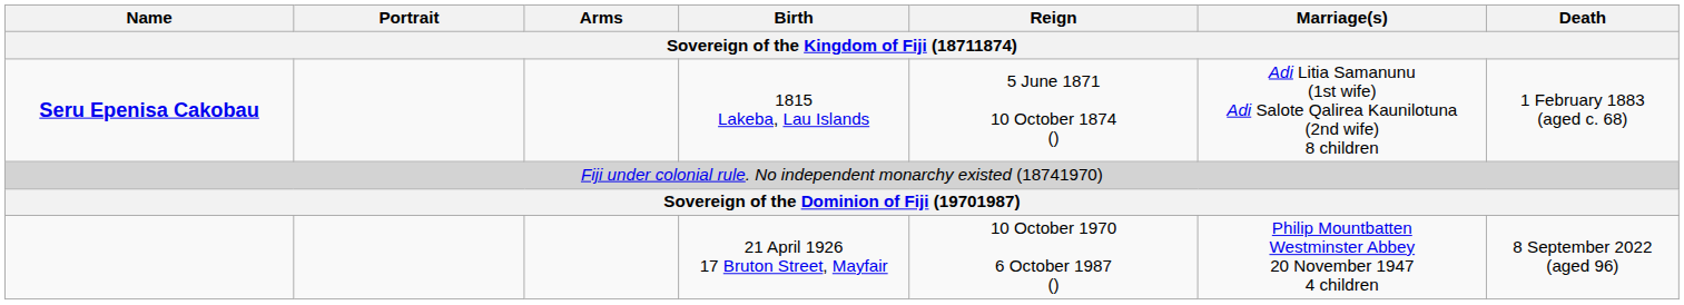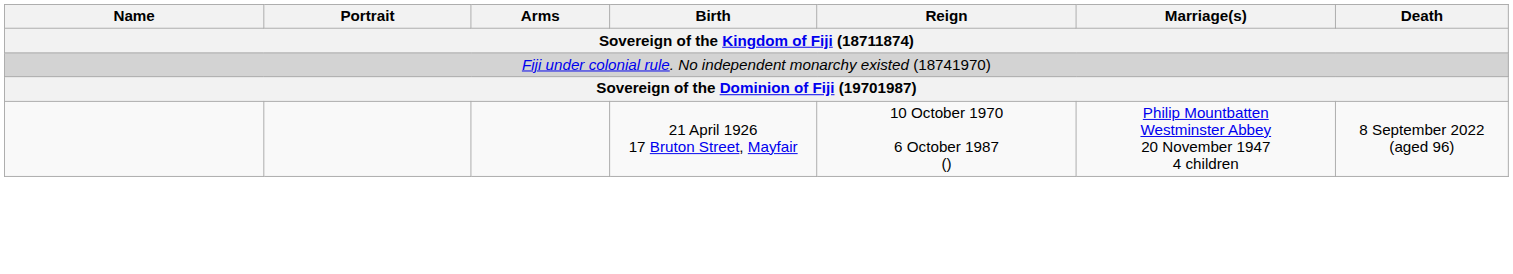- row: Seru Epenisa Cakobau | 1815 Lakeba, Lau Islands | 5 June 1871 10 October 1874 () | Adi Litia Samanunu (1st wife) Adi Salote Qalirea Kaunilotuna (2nd wife) 8 children | 1 February 1883 (aged c. 68)
